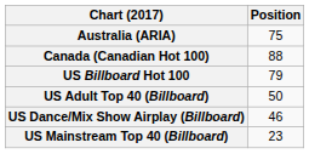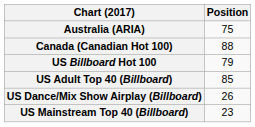US Adult Top 40 (Billboard) | Position: 50 -> 85
US Dance/Mix Show Airplay (Billboard) | Position: 46 -> 26
